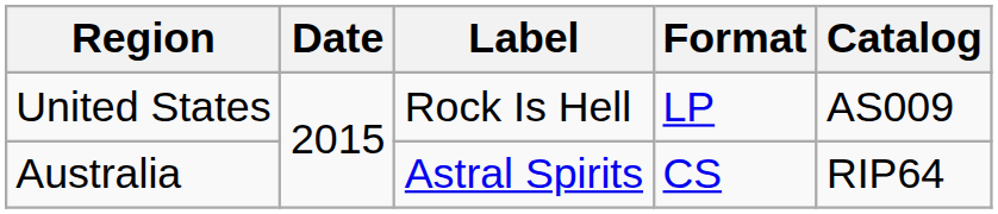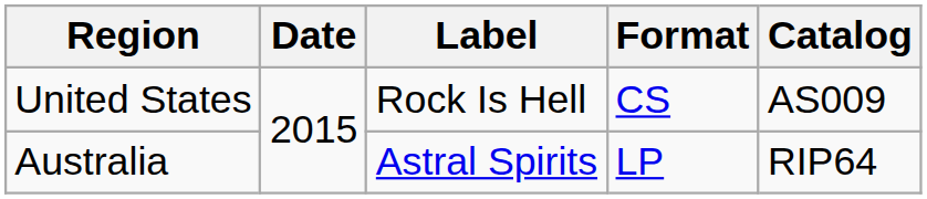United States | Format: LP -> CS
Australia | Format: CS -> LP
